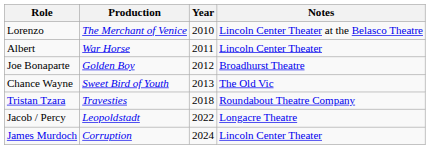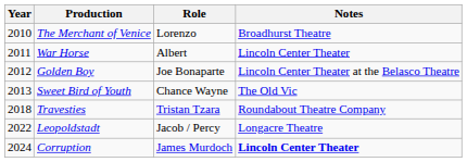columns swapped: Year <-> Role
The Merchant of Venice | Notes: Lincoln Center Theater at the Belasco Theatre -> Broadhurst Theatre
Golden Boy | Notes: Broadhurst Theatre -> Lincoln Center Theater at the Belasco Theatre
Corruption | Notes: normal -> bold
